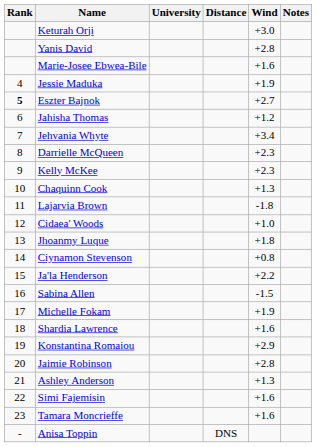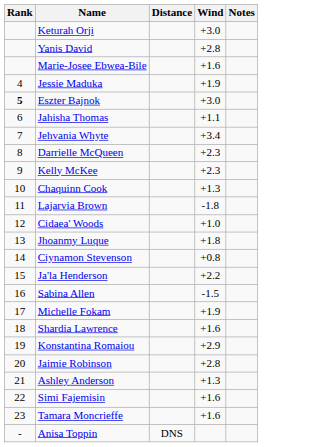- column: University
Eszter Bajnok | Wind: +2.7 -> +3.0
Jahisha Thomas | Wind: +1.2 -> +1.1
